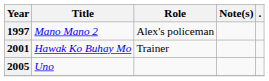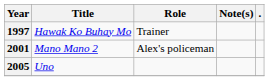1997 | Title: Mano Mano 2 -> Hawak Ko Buhay Mo
1997 | Role: Alex's policeman -> Trainer
2001 | Title: Hawak Ko Buhay Mo -> Mano Mano 2
2001 | Role: Trainer -> Alex's policeman
